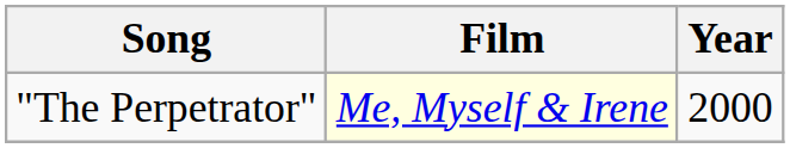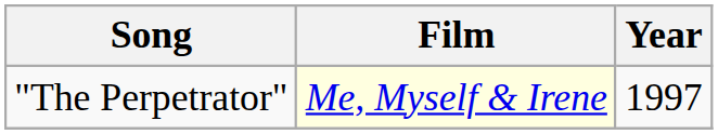"The Perpetrator" | Year: 2000 -> 1997
